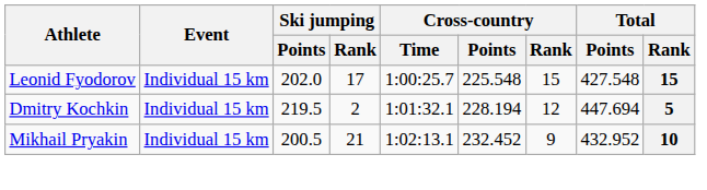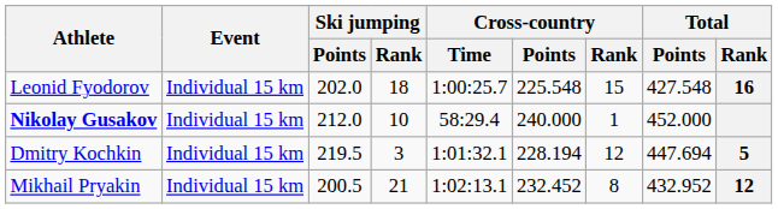Leonid Fyodorov | Ski jumping / Rank: 17 -> 18
Leonid Fyodorov | Total / Rank: 15 -> 16
+ row: Nikolay Gusakov | Individual 15 km | 212.0 | 10 | 58:29.4 | 240.000 | 1 | 452.000
Dmitry Kochkin | Ski jumping / Rank: 2 -> 3
Mikhail Pryakin | Cross-country / Rank: 9 -> 8
Mikhail Pryakin | Total / Rank: 10 -> 12
